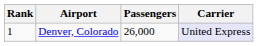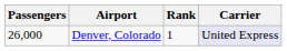columns swapped: Rank <-> Passengers
